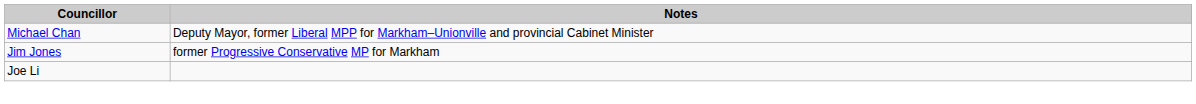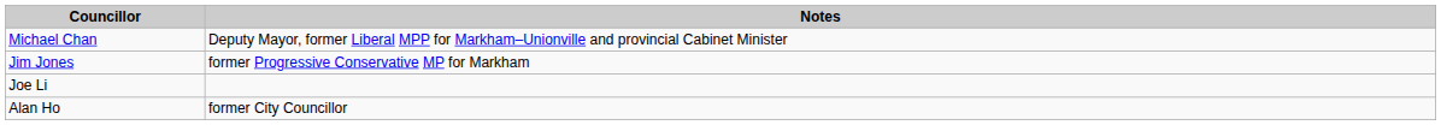+ row: Alan Ho | former City Councillor
